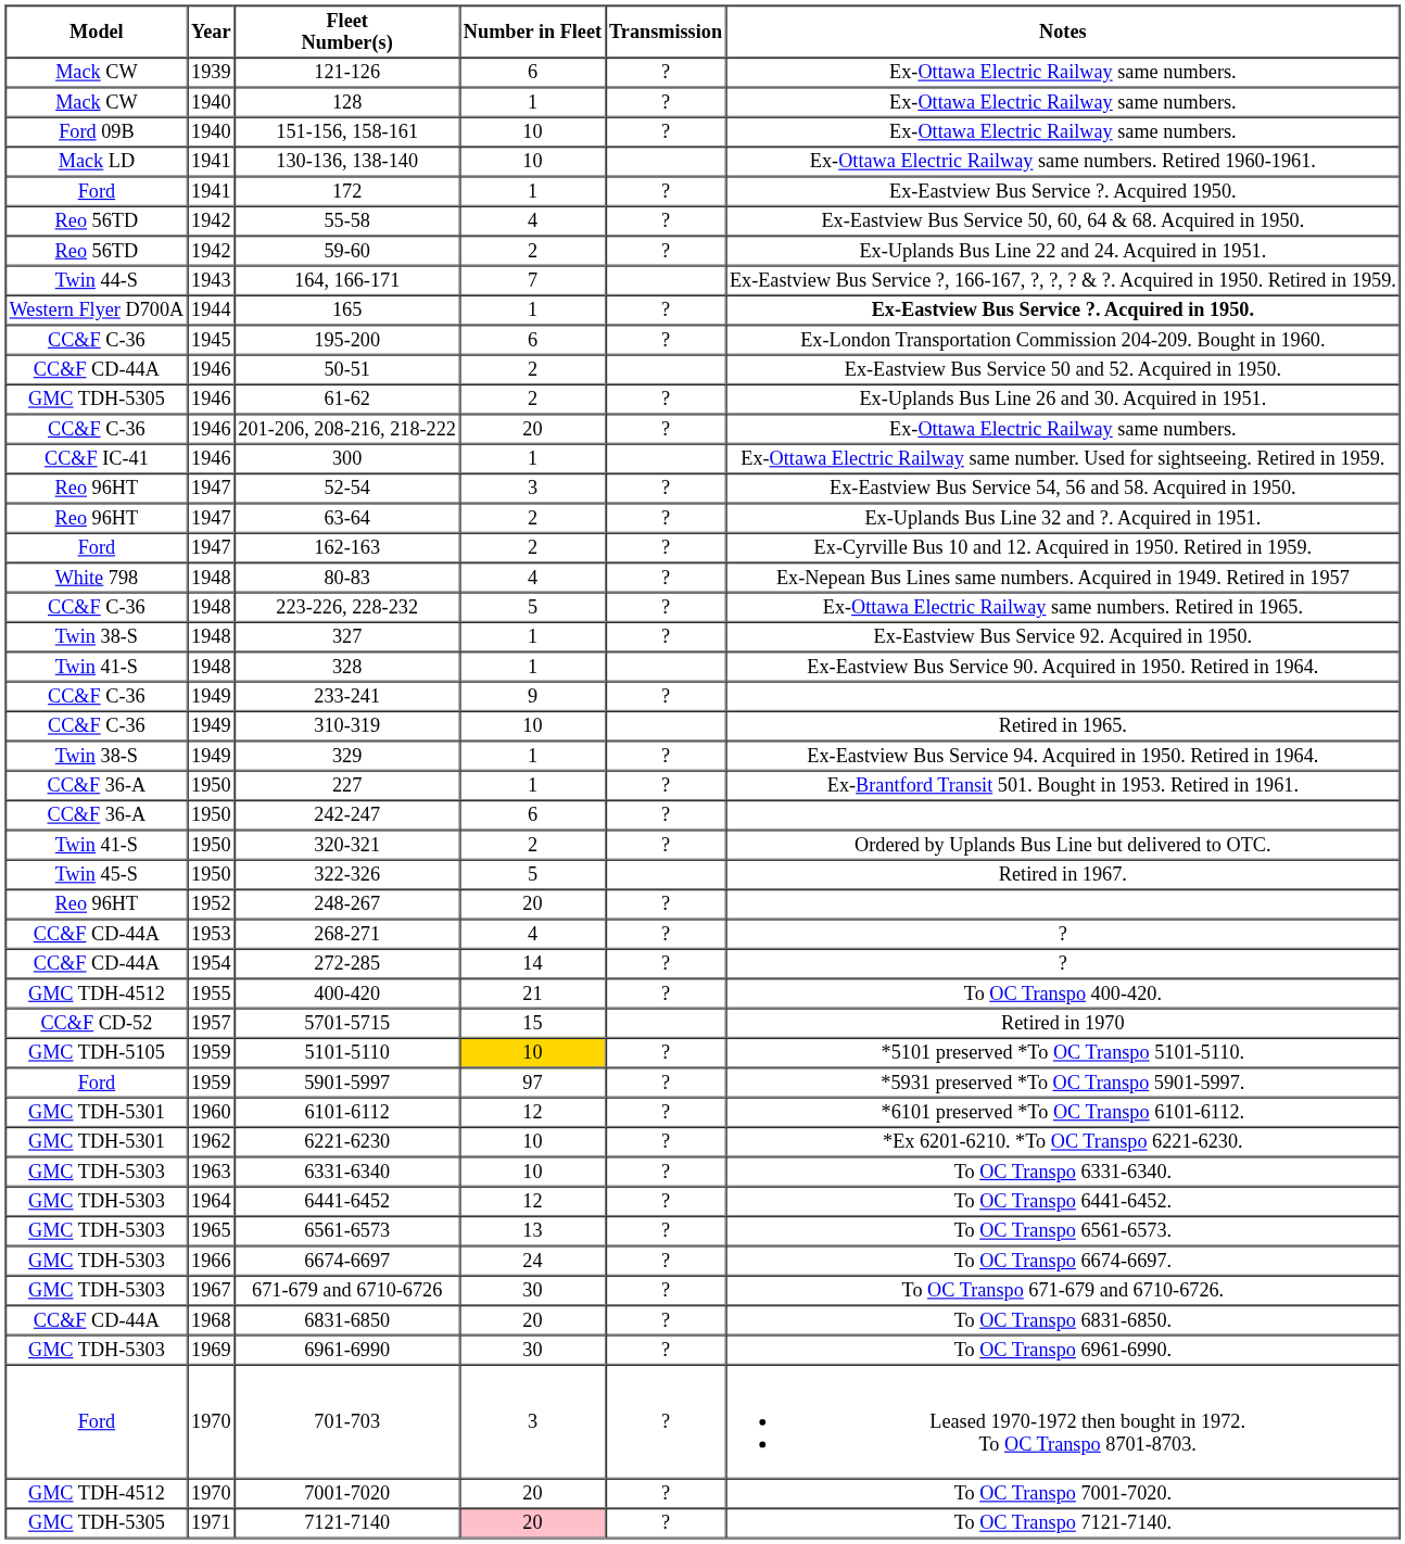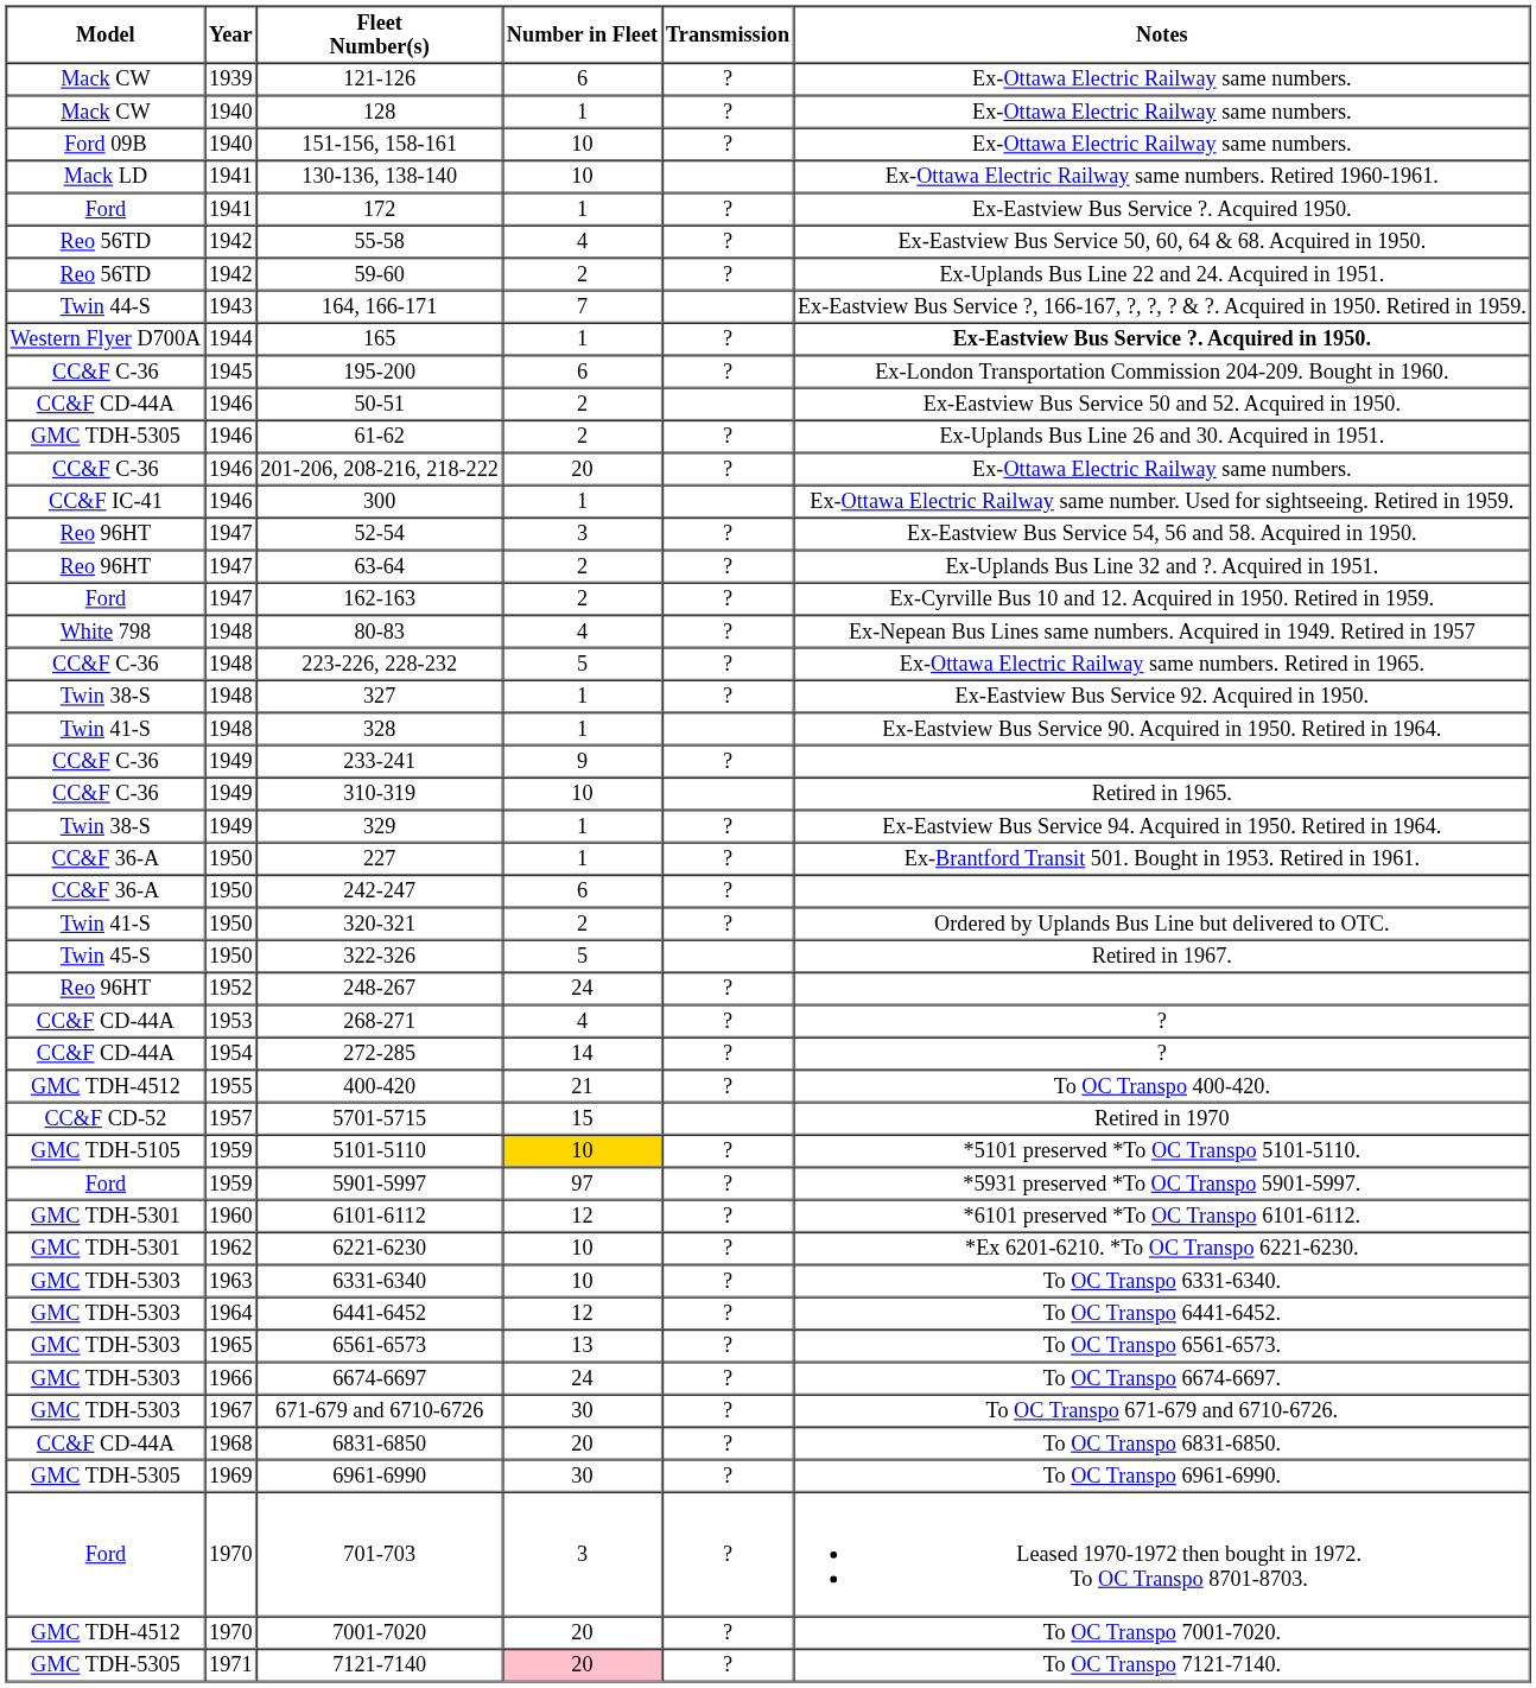248-267 | Number in Fleet: 20 -> 24
6961-6990 | Model: GMC TDH-5303 -> GMC TDH-5305
